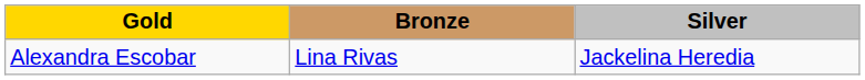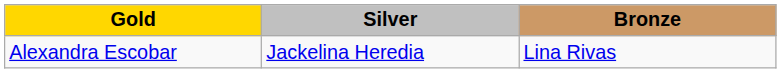columns swapped: Silver <-> Bronze
